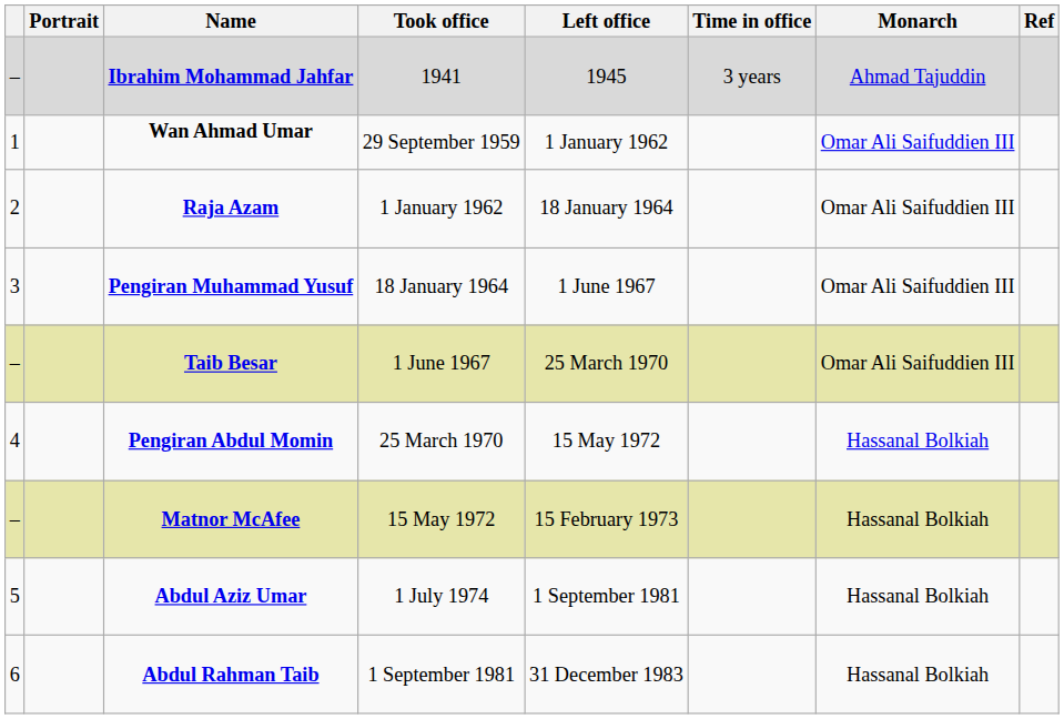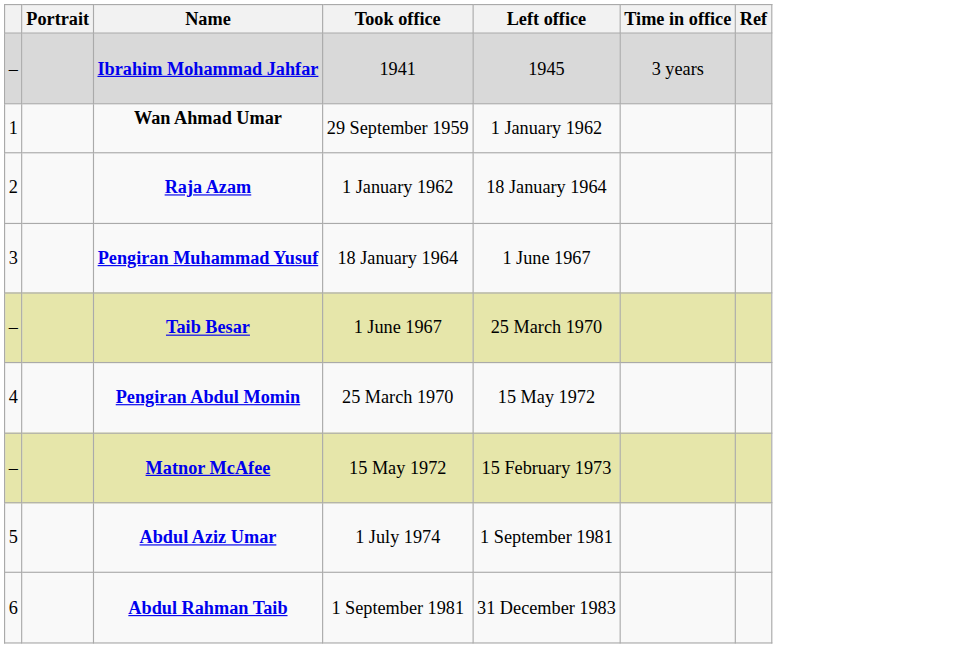- column: Monarch | Ahmad Tajuddin | Omar Ali Saifuddien III | Omar Ali Saifuddien III | Omar Ali Saifuddien III | Omar Ali Saifuddien III | Hassanal Bolkiah | Hassanal Bolkiah | Hassanal Bolkiah | Hassanal Bolkiah
